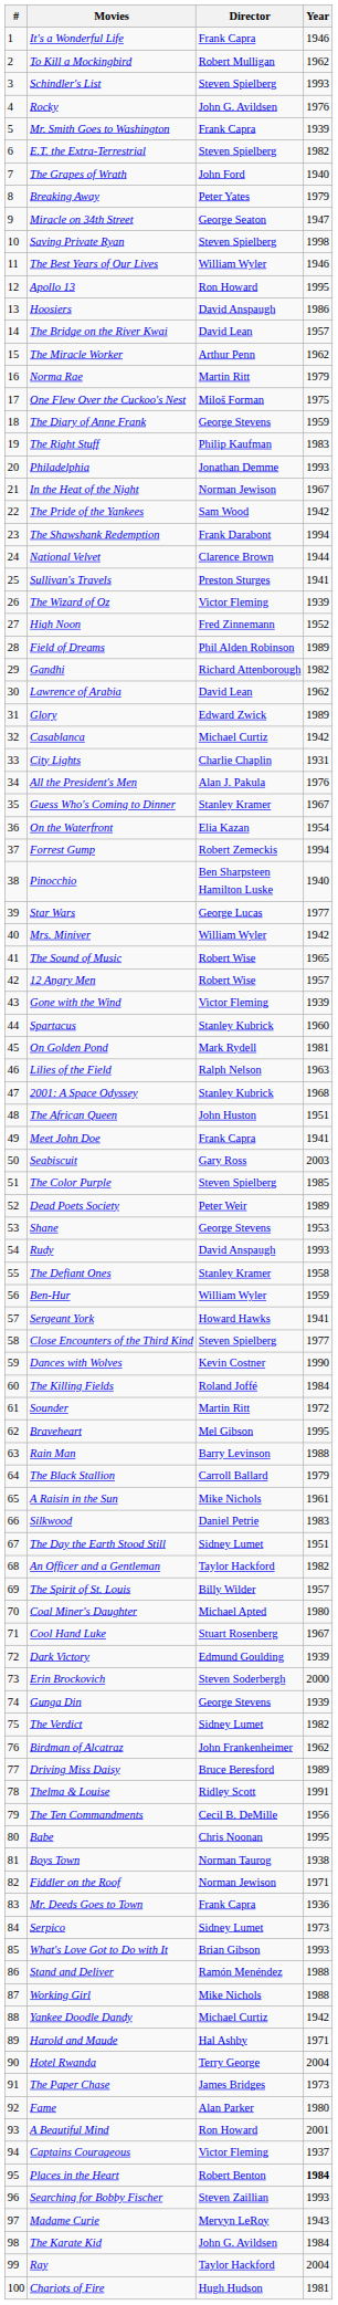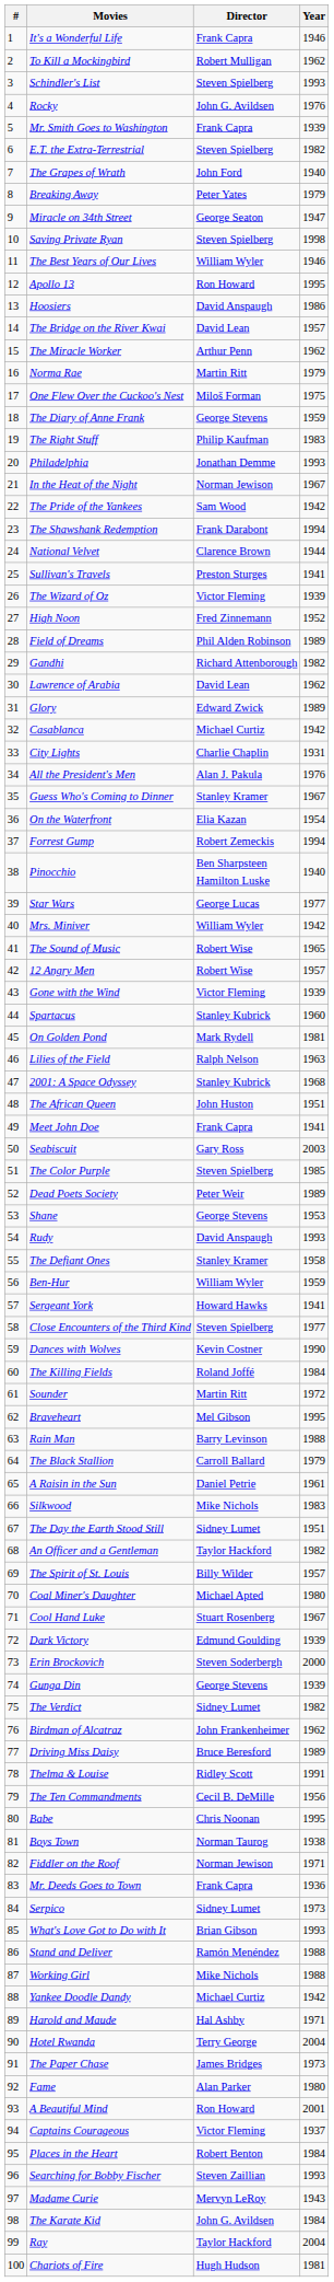A Raisin in the Sun | Director: Mike Nichols -> Daniel Petrie
Silkwood | Director: Daniel Petrie -> Mike Nichols
Places in the Heart | Year: bold -> normal
